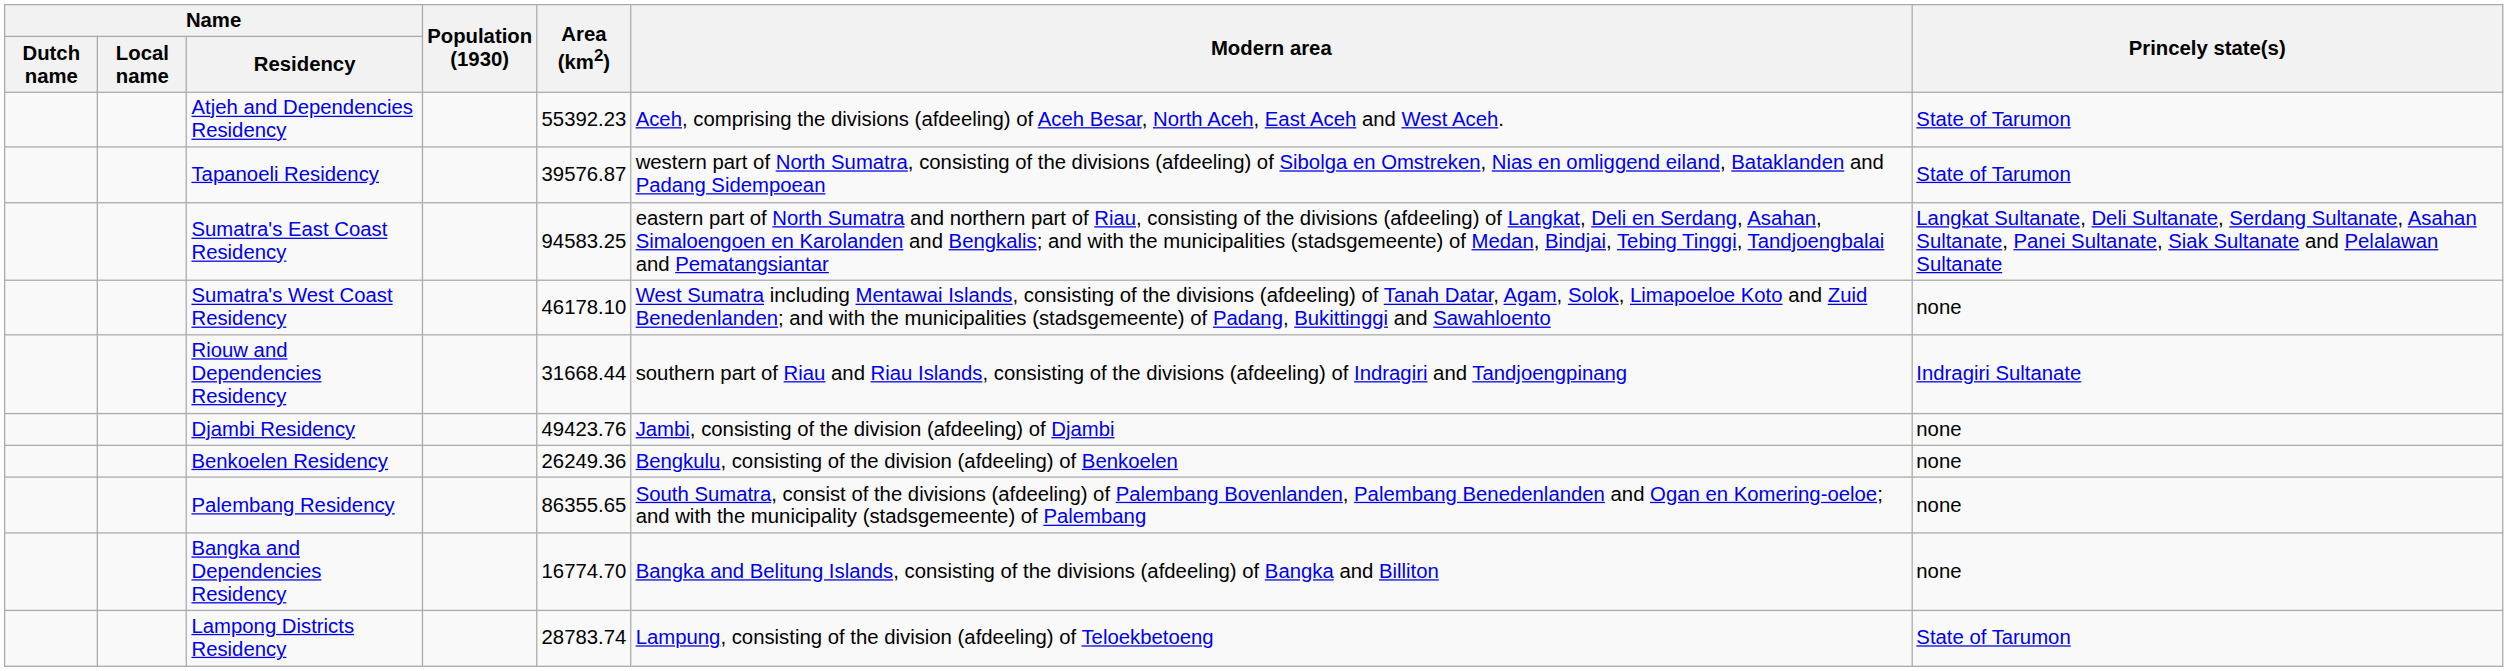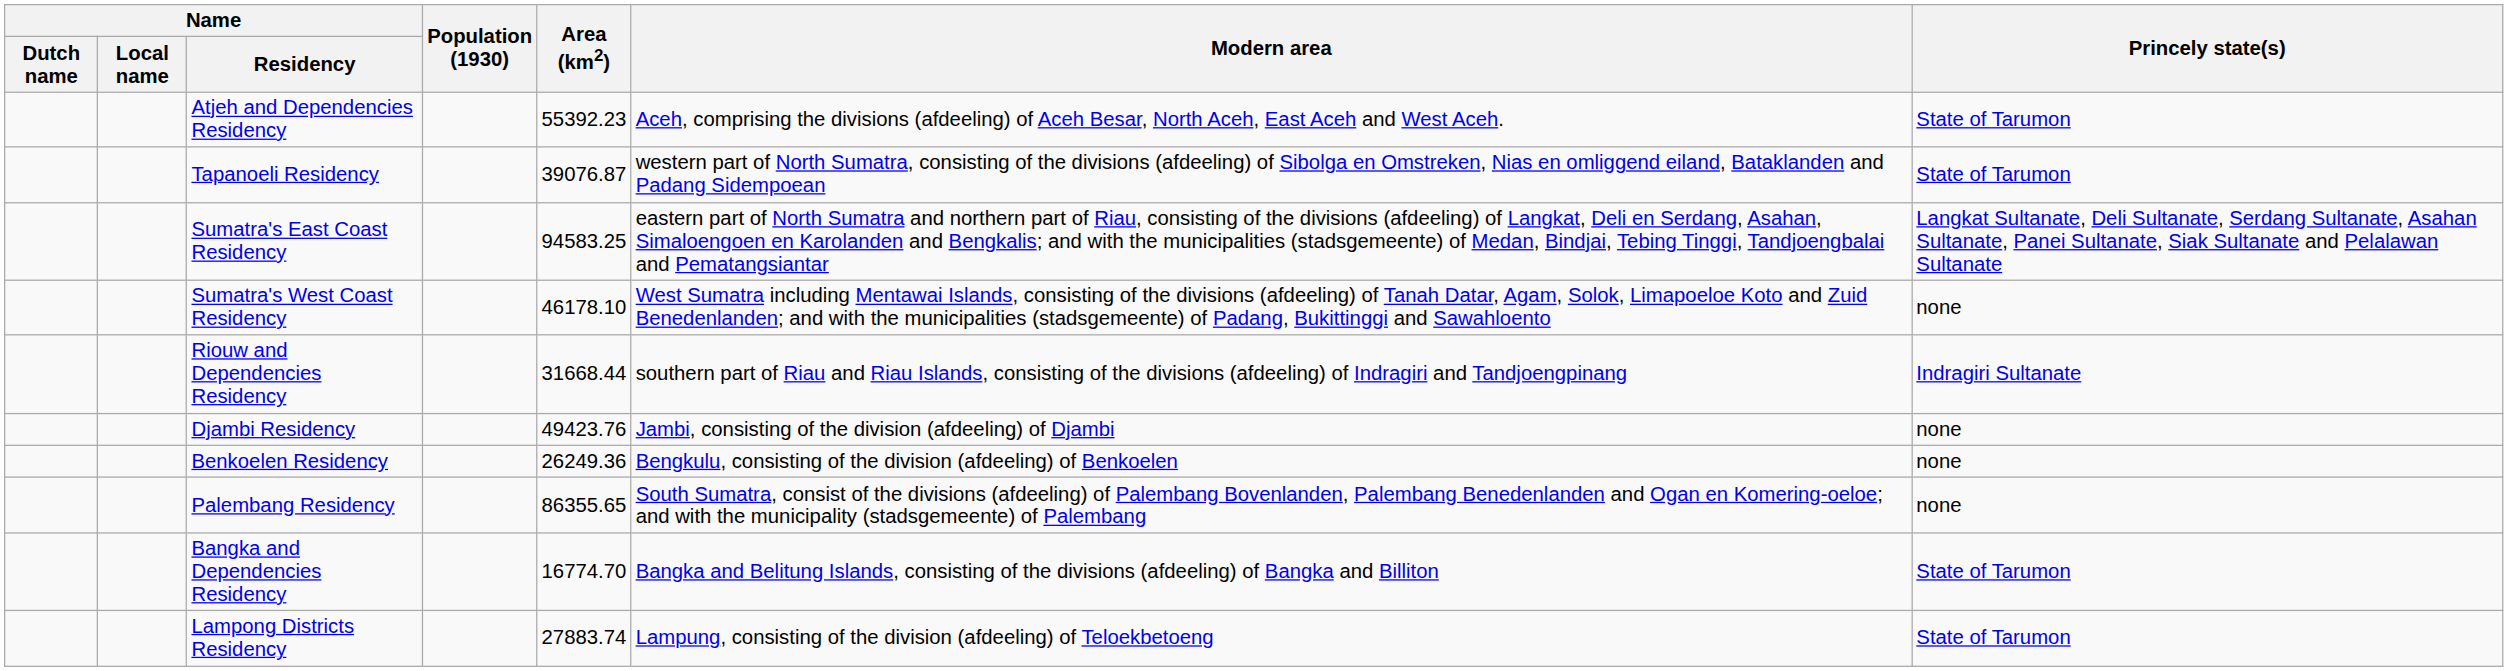Tapanoeli Residency | Area (km2): 39576.87 -> 39076.87
Bangka and Dependencies Residency | Princely state(s): none -> State of Tarumon
Lampong Districts Residency | Area (km2): 28783.74 -> 27883.74
